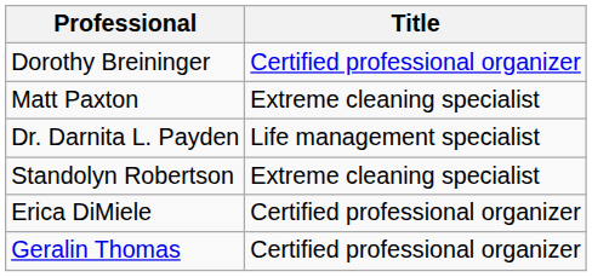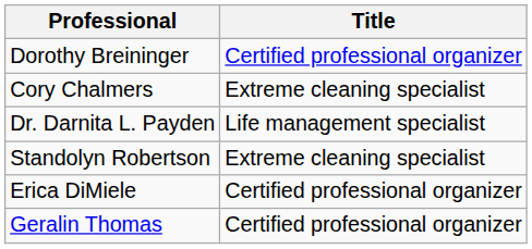+ row: Cory Chalmers | Extreme cleaning specialist
- row: Matt Paxton | Extreme cleaning specialist
